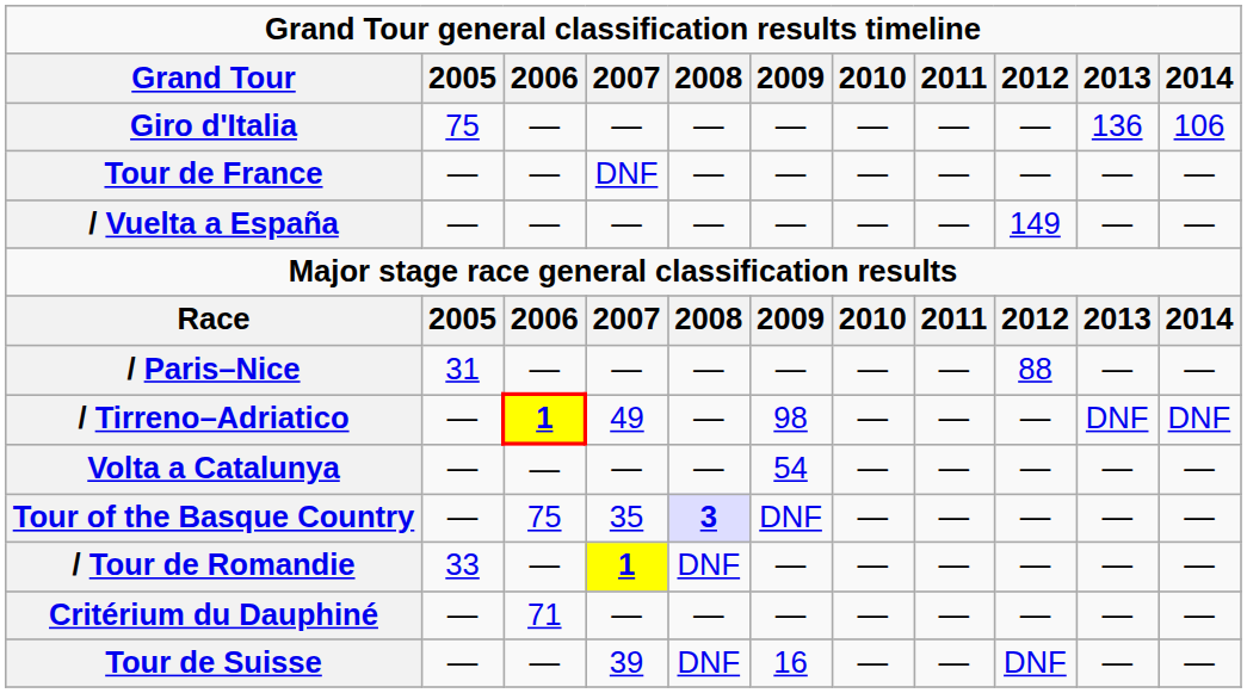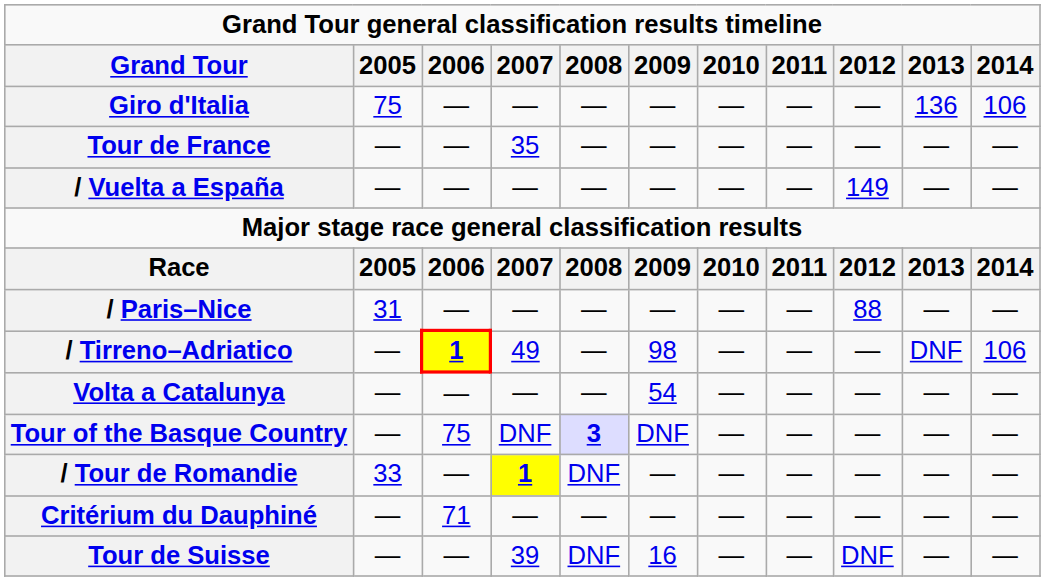Tour de France | 2007: DNF -> 35
/ Tirreno–Adriatico | 2014: DNF -> 106
Tour of the Basque Country | 2007: 35 -> DNF
